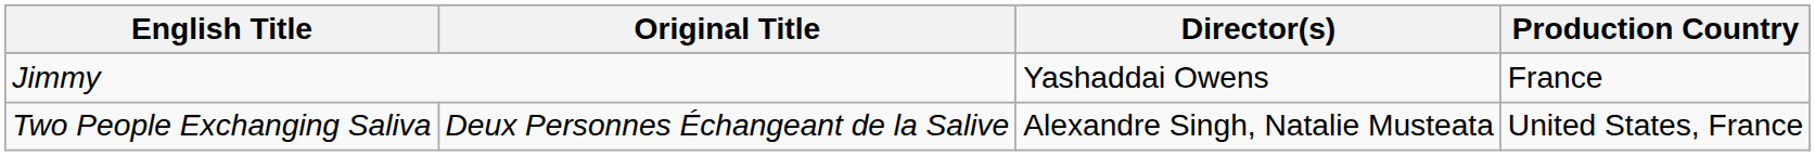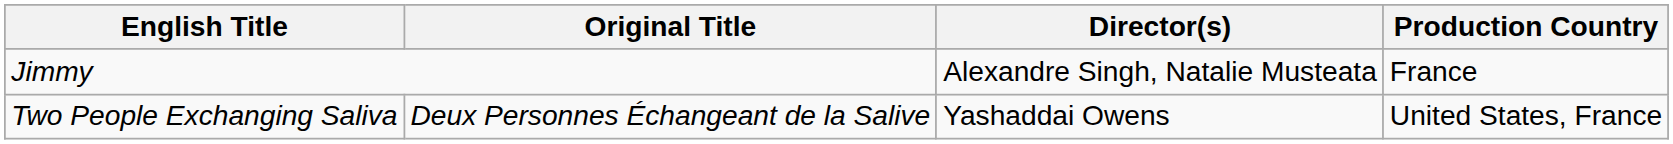Jimmy | Director(s): Yashaddai Owens -> Alexandre Singh, Natalie Musteata
Two People Exchanging Saliva | Director(s): Alexandre Singh, Natalie Musteata -> Yashaddai Owens
